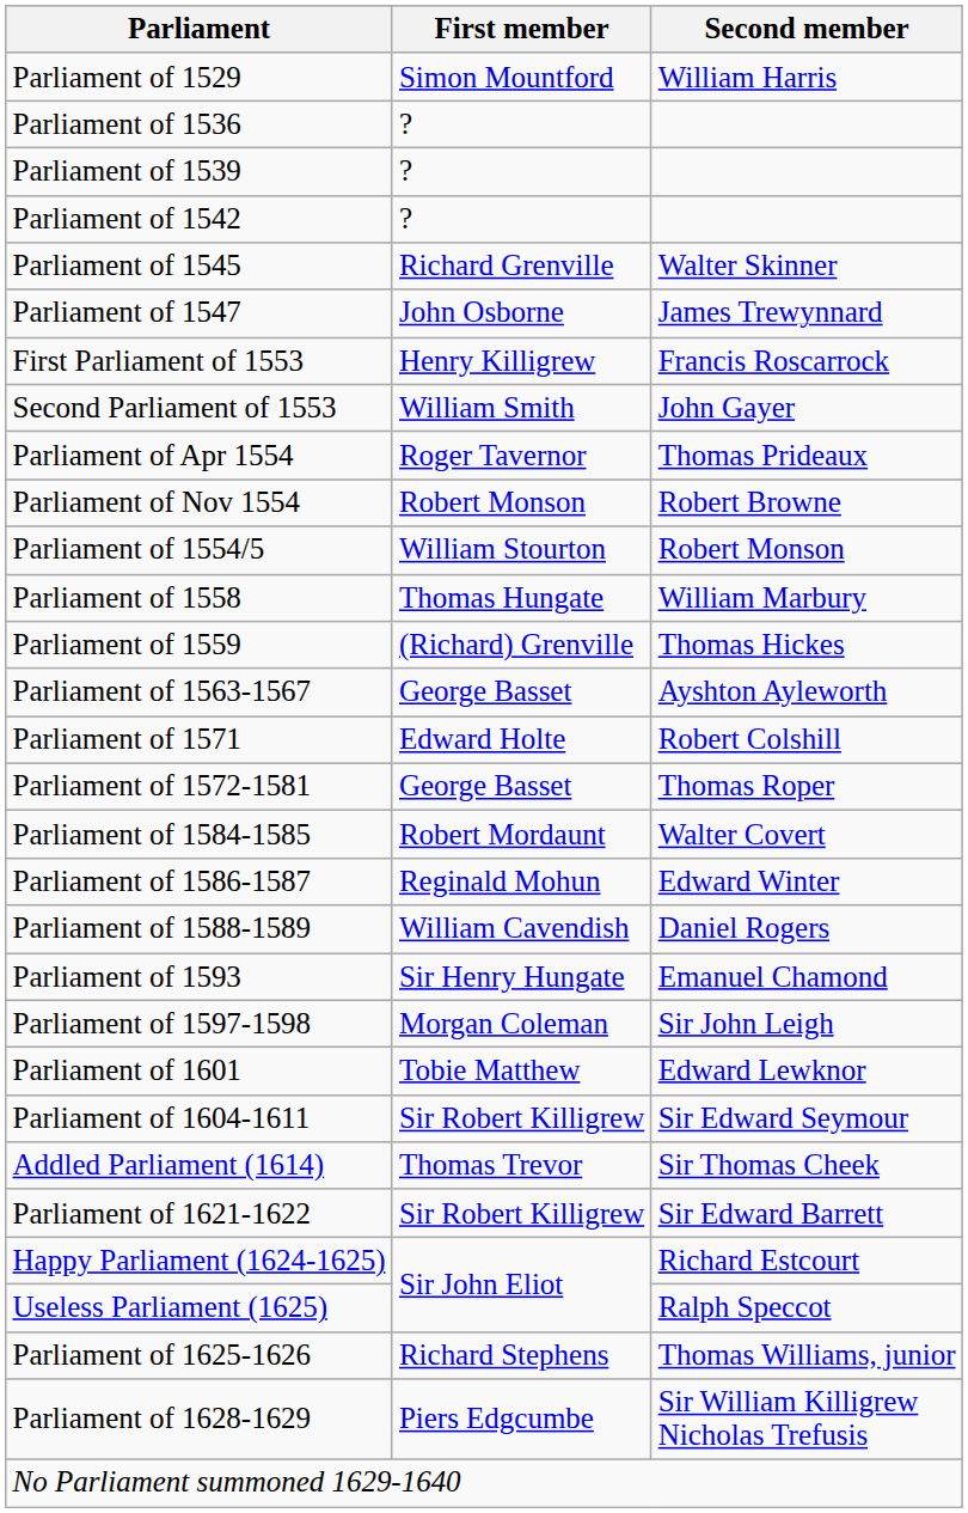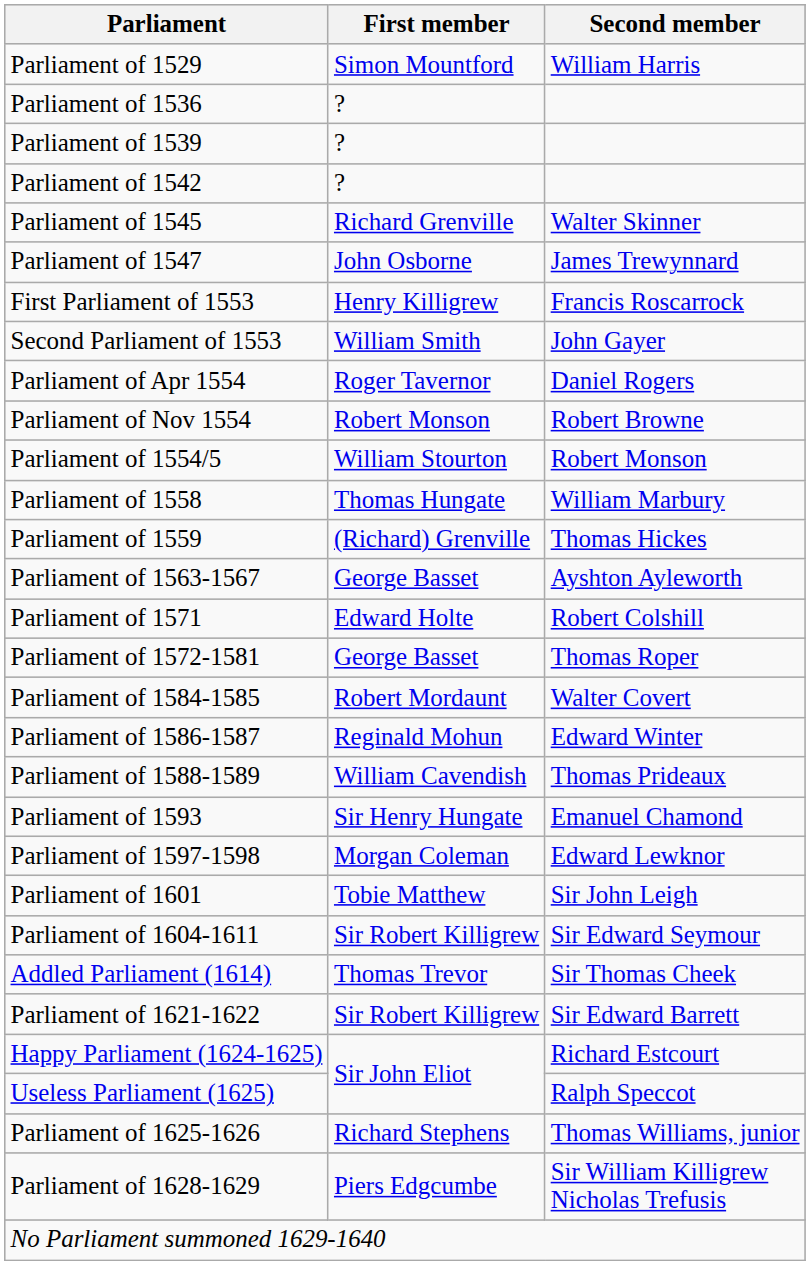Parliament of Apr 1554 | Second member: Thomas Prideaux -> Daniel Rogers
Parliament of 1588-1589 | Second member: Daniel Rogers -> Thomas Prideaux
Parliament of 1597-1598 | Second member: Sir John Leigh -> Edward Lewknor
Parliament of 1601 | Second member: Edward Lewknor -> Sir John Leigh
